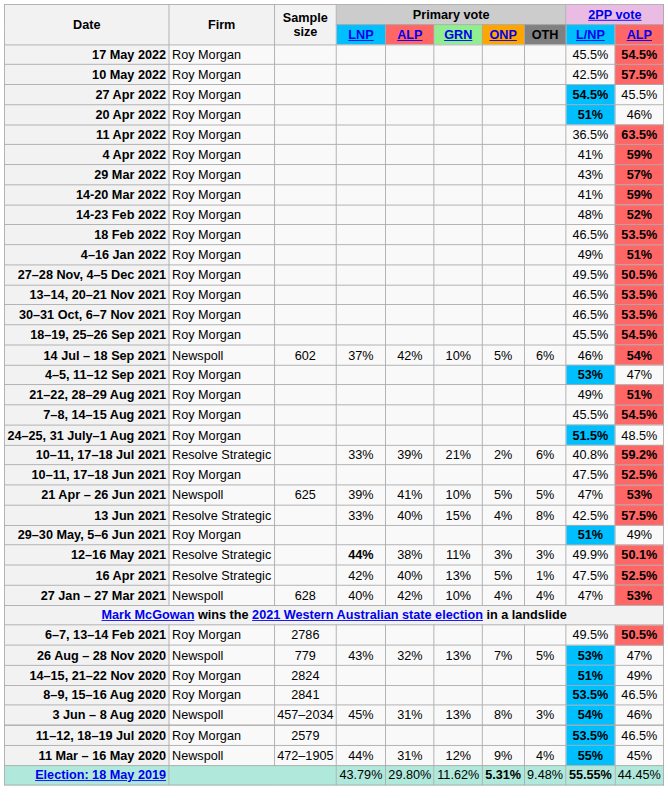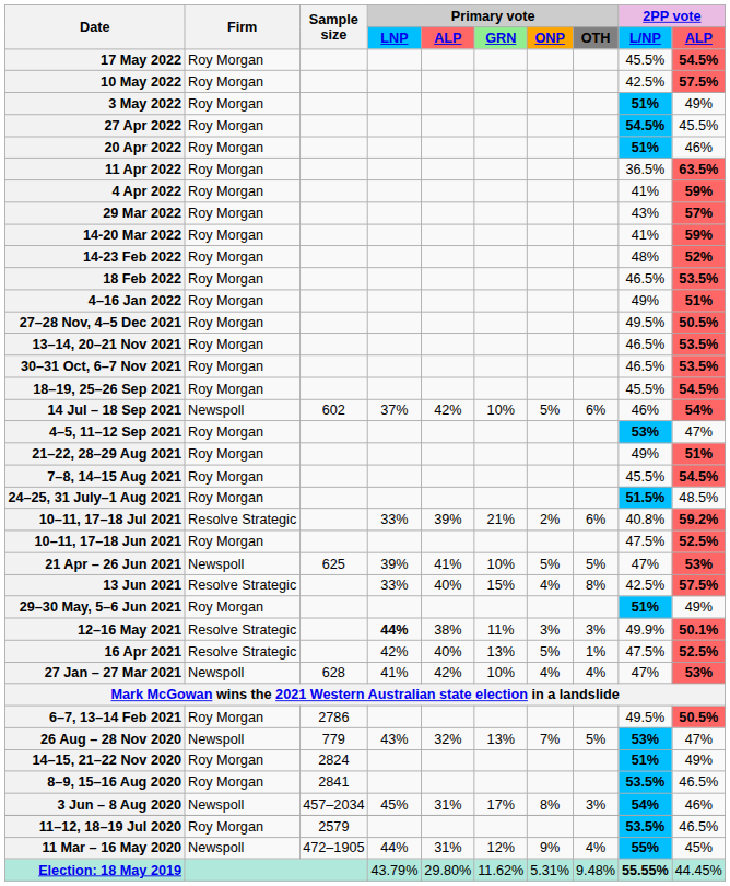+ row: 3 May 2022 | Roy Morgan | 51% | 49%
27 Jan – 27 Mar 2021 | Primary vote / LNP: 40% -> 41%
3 Jun – 8 Aug 2020 | Primary vote / GRN: 13% -> 17%
Election: 18 May 2019 | Primary vote / ONP: bold -> normal
